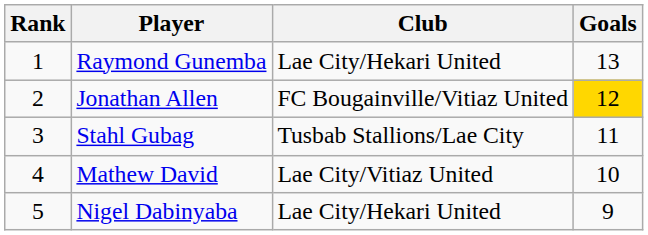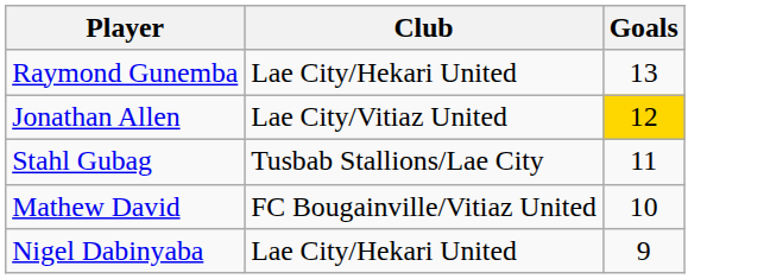- column: Rank | 1 | 2 | 3 | 4 | 5
Jonathan Allen | Club: FC Bougainville/Vitiaz United -> Lae City/Vitiaz United
Mathew David | Club: Lae City/Vitiaz United -> FC Bougainville/Vitiaz United
